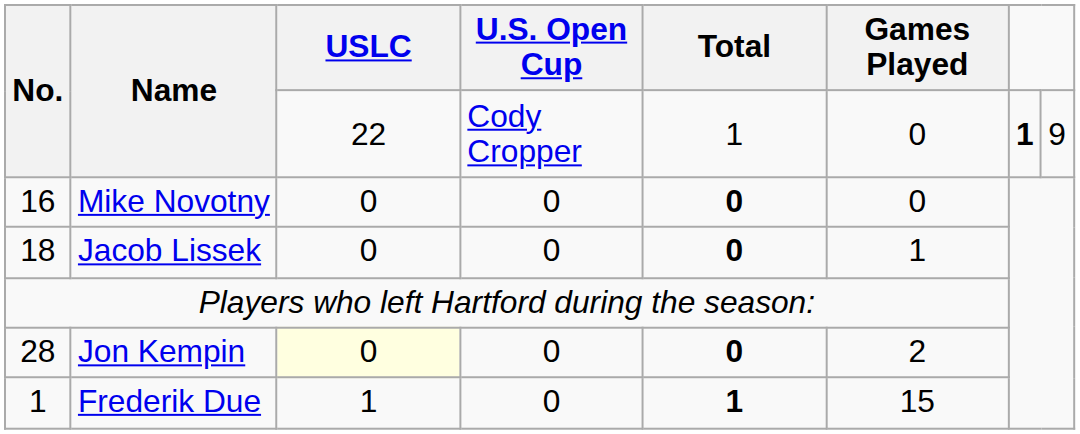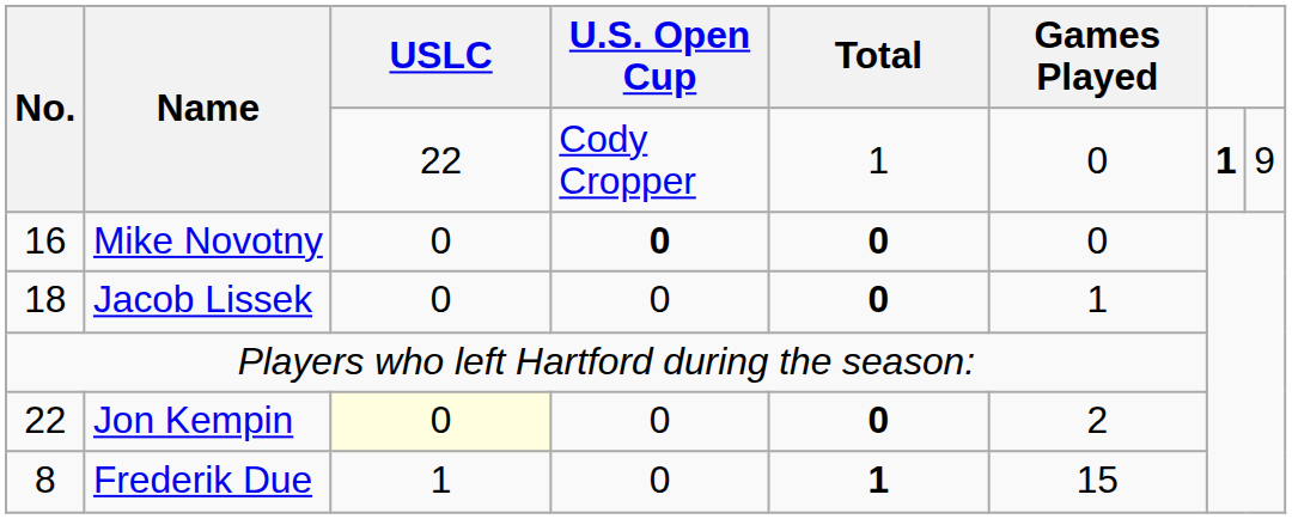Mike Novotny | U.S. Open Cup: normal -> bold
Jon Kempin | No.: 28 -> 22
Frederik Due | No.: 1 -> 8
